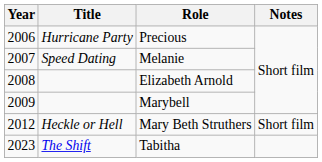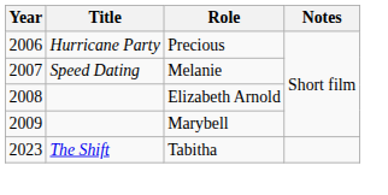- row: 2012 | Heckle or Hell | Mary Beth Struthers | Short film
